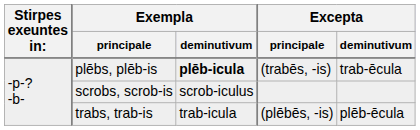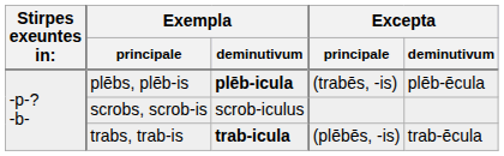plēbs, plēb-is | Excepta / deminutivum: trab-ēcula -> plēb-ēcula
trabs, trab-is | Exempla / deminutivum: normal -> bold
trabs, trab-is | Excepta / deminutivum: plēb-ēcula -> trab-ēcula
